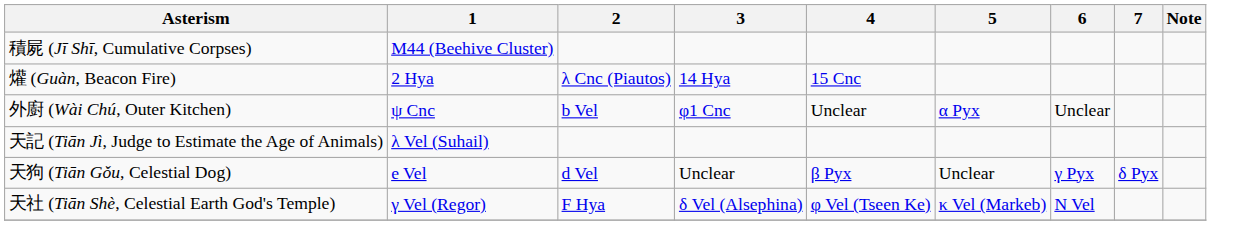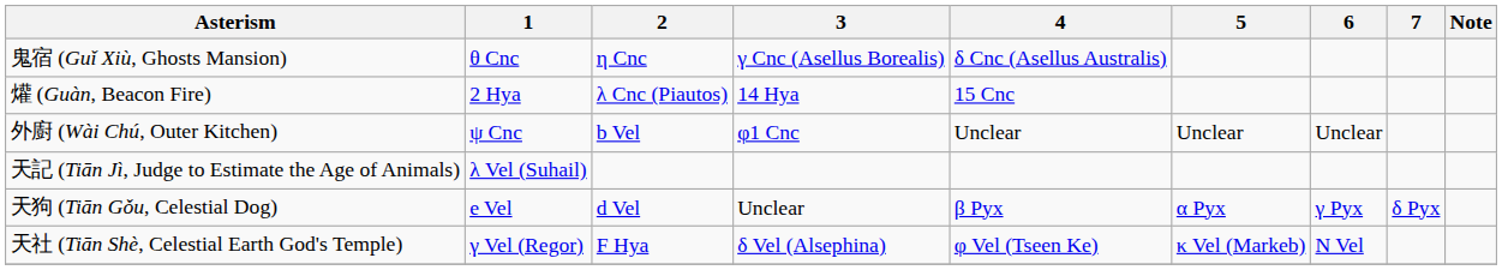+ row: 鬼宿 (Guǐ Xiù, Ghosts Mansion) | θ Cnc | η Cnc | γ Cnc (Asellus Borealis) | δ Cnc (Asellus Australis)
- row: 積屍 (Jī Shī, Cumulative Corpses) | M44 (Beehive Cluster)
外廚 (Wài Chú, Outer Kitchen) | 5: α Pyx -> Unclear
天狗 (Tiān Gǒu, Celestial Dog) | 5: Unclear -> α Pyx
